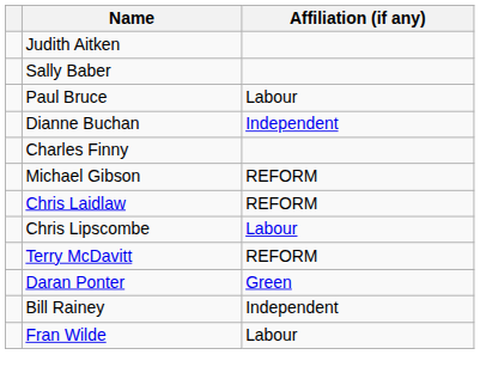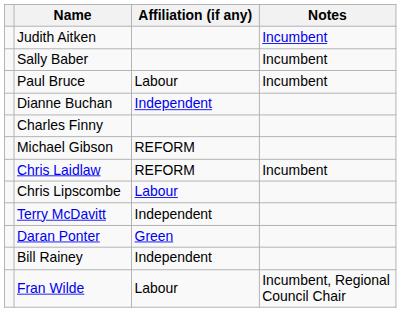+ column: Notes | Incumbent | Incumbent | Incumbent | Incumbent | Incumbent, Regional Council Chair
Terry McDavitt | Affiliation (if any): REFORM -> Independent
